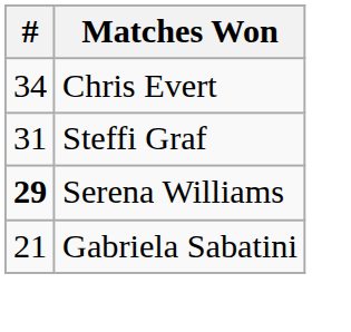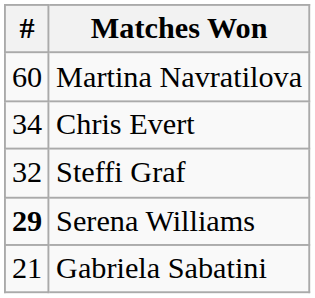+ row: 60 | Martina Navratilova
Steffi Graf | #: 31 -> 32
